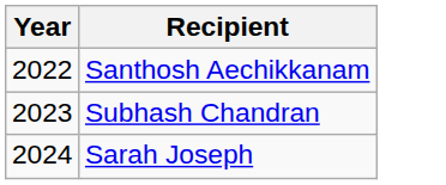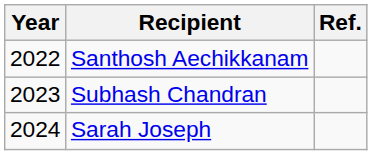+ column: Ref.
